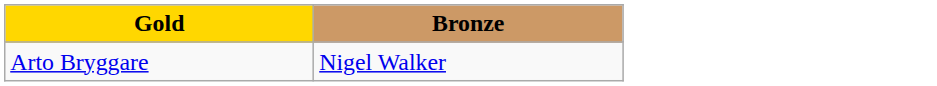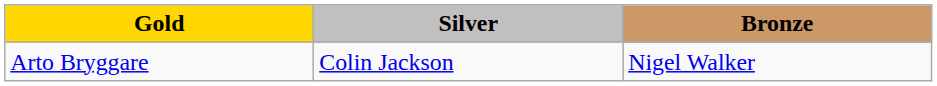+ column: Silver | Colin Jackson
